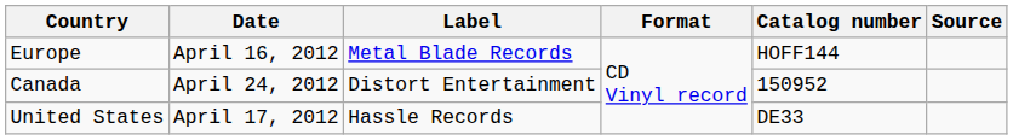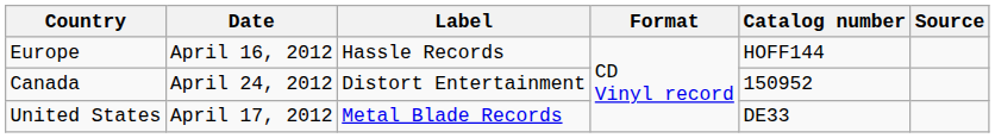Europe | Label: Metal Blade Records -> Hassle Records
United States | Label: Hassle Records -> Metal Blade Records
